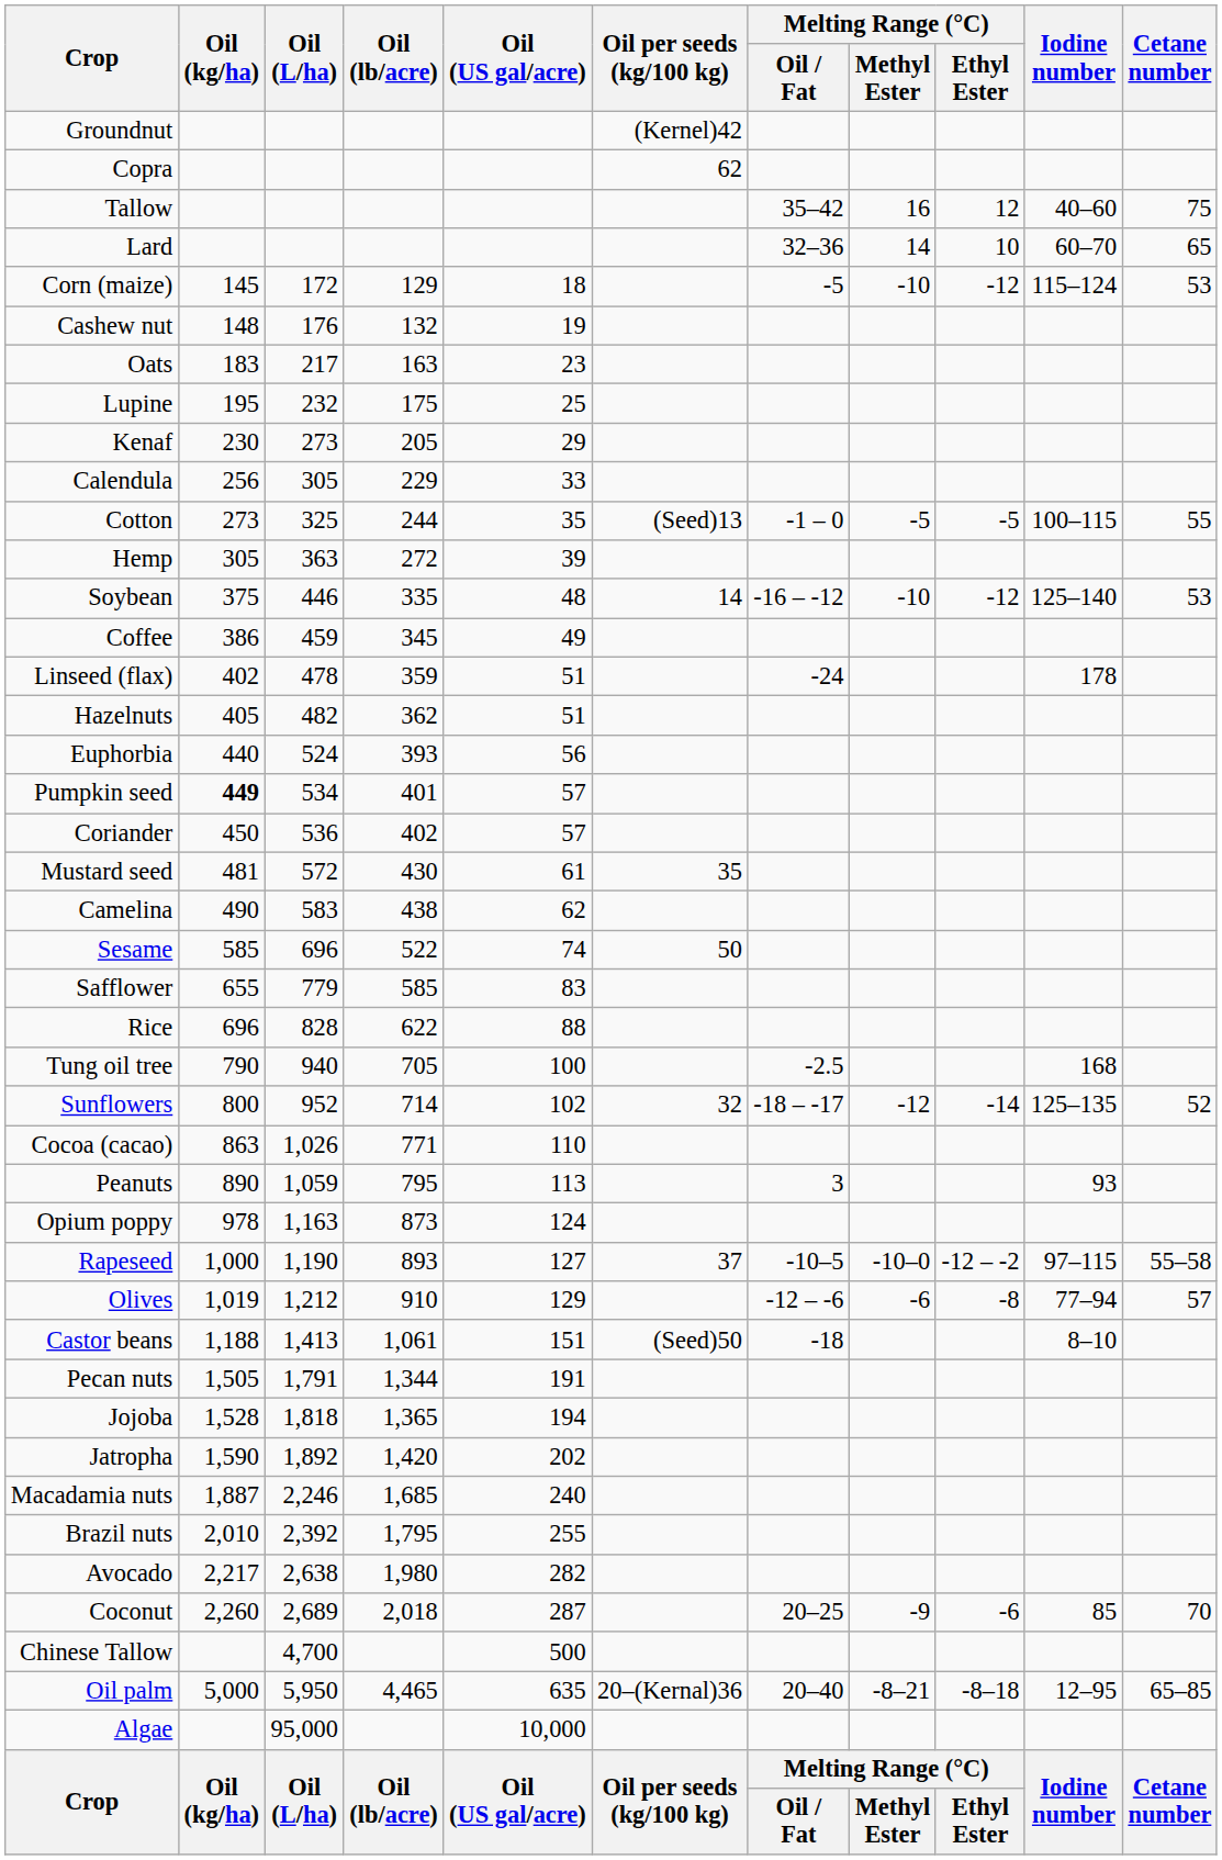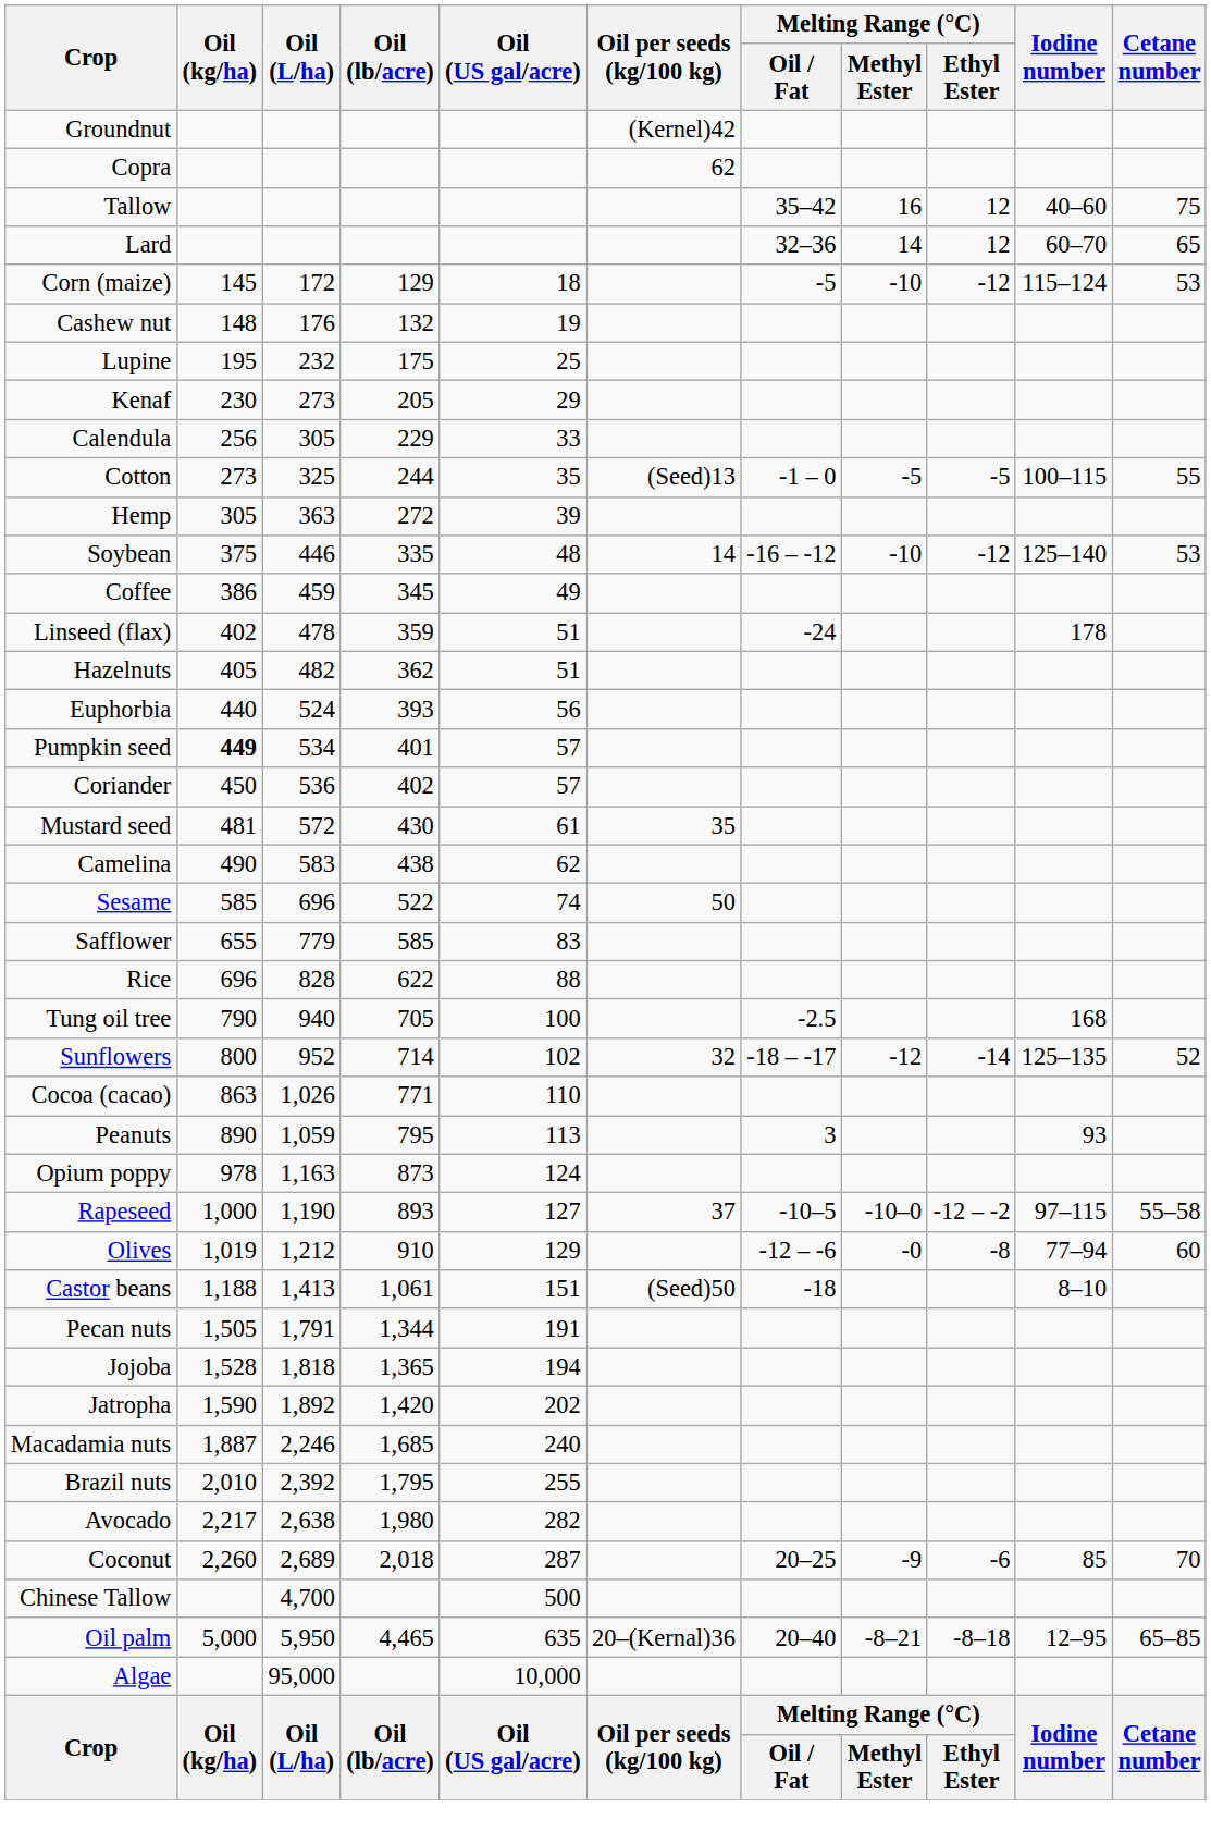Lard | Melting Range (°C) / Ethyl Ester: 10 -> 12
- row: Oats | 183 | 217 | 163 | 23
Olives | Melting Range (°C) / Methyl Ester: -6 -> -0
Olives | Cetane number: 57 -> 60
